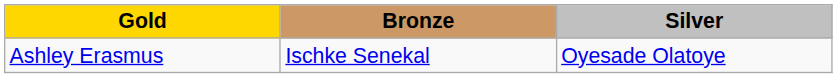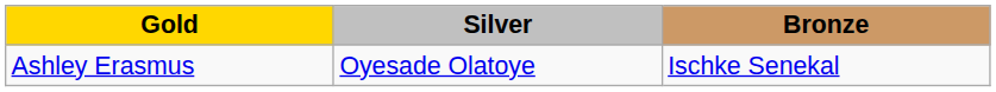columns swapped: Silver <-> Bronze
